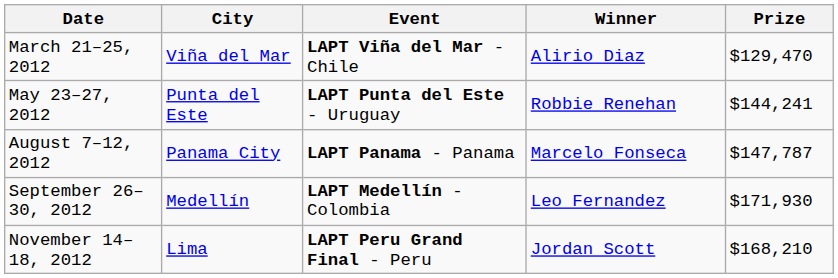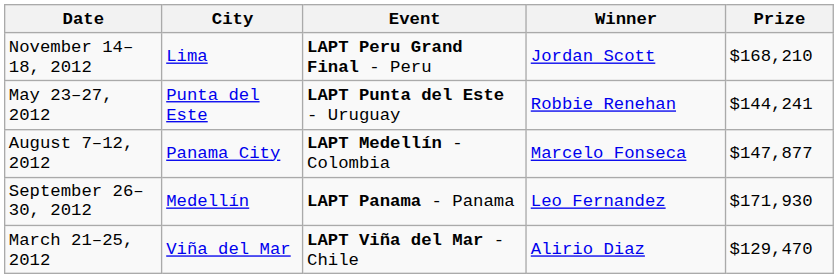rows swapped: March 21–25, 2012 <-> November 14–18, 2012
August 7–12, 2012 | Event: LAPT Panama - Panama -> LAPT Medellín - Colombia
August 7–12, 2012 | Prize: $147,787 -> $147,877
September 26–30, 2012 | Event: LAPT Medellín - Colombia -> LAPT Panama - Panama
